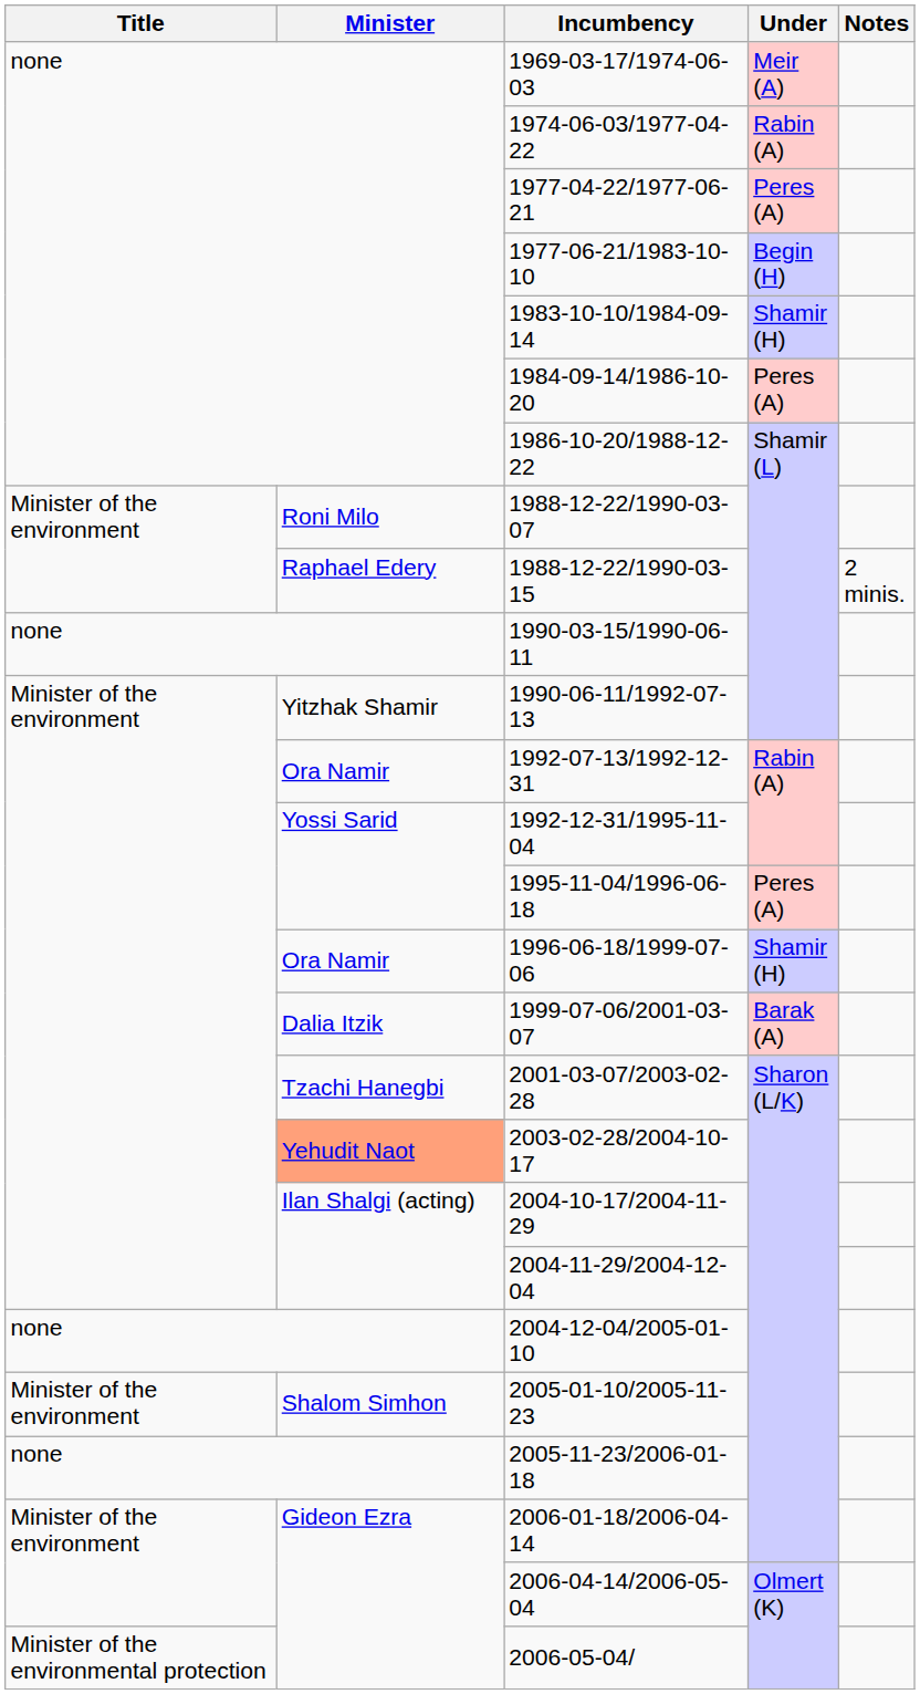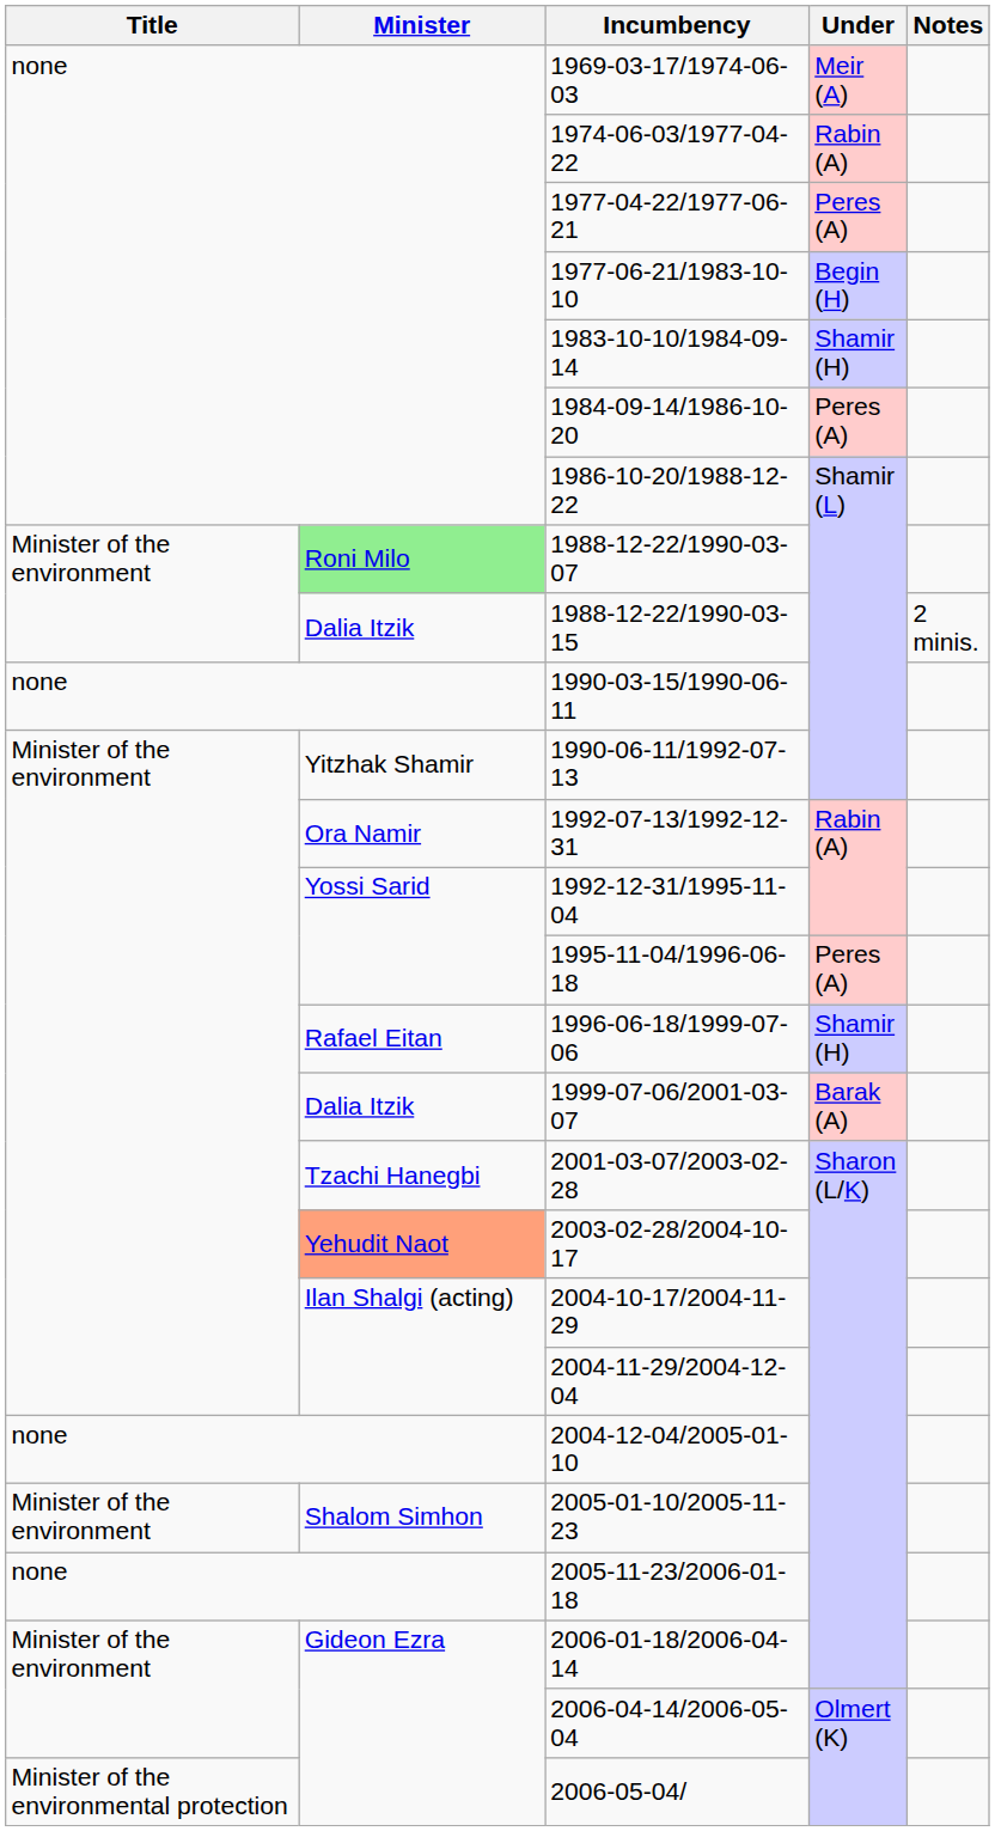1988-12-22/1990-03-07 | Minister: no background -> lightgreen background
1988-12-22/1990-03-15 | Minister: Raphael Edery -> Dalia Itzik
1996-06-18/1999-07-06 | Minister: Ora Namir -> Rafael Eitan
